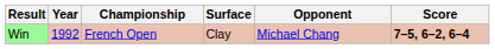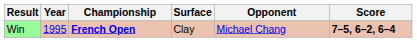Win | Year: 1992 -> 1995
Win | Championship: normal -> bold
